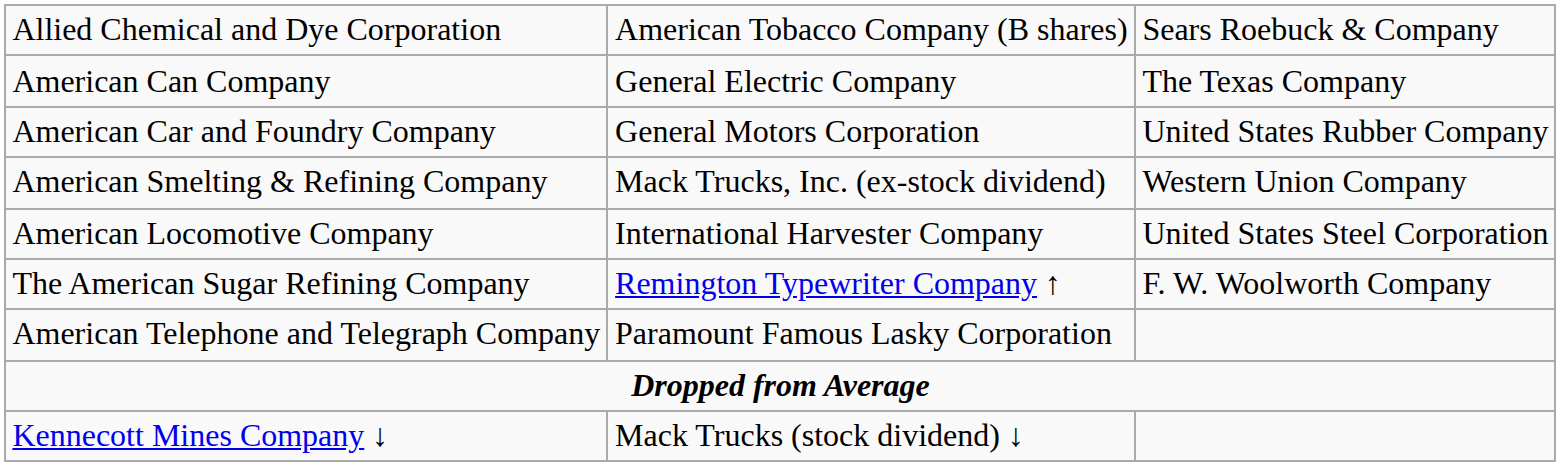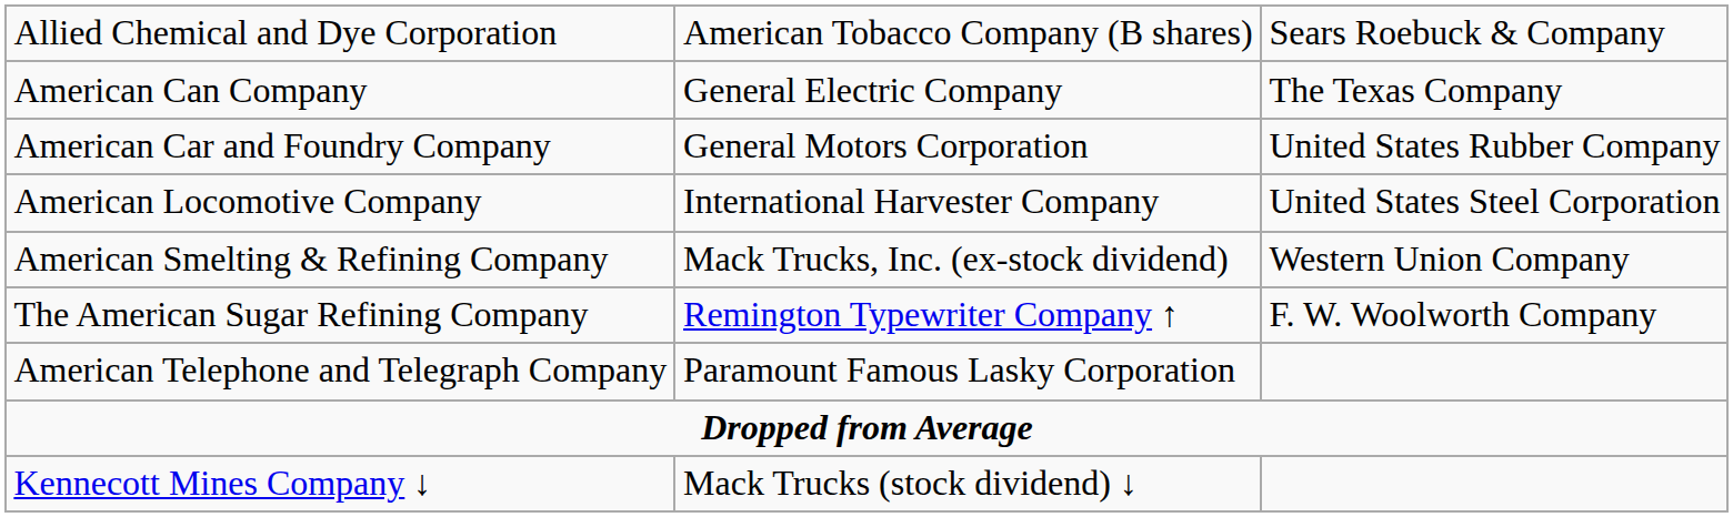rows swapped: American Locomotive Company <-> American Smelting & Refining Company
